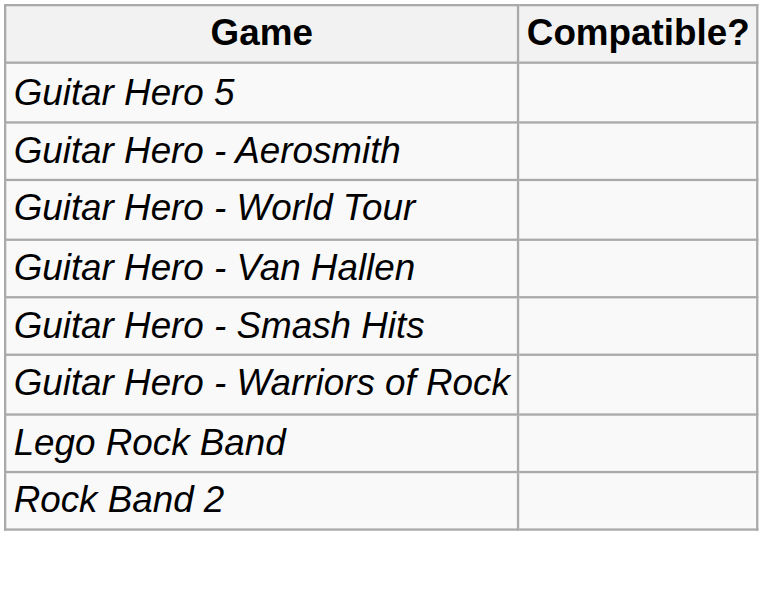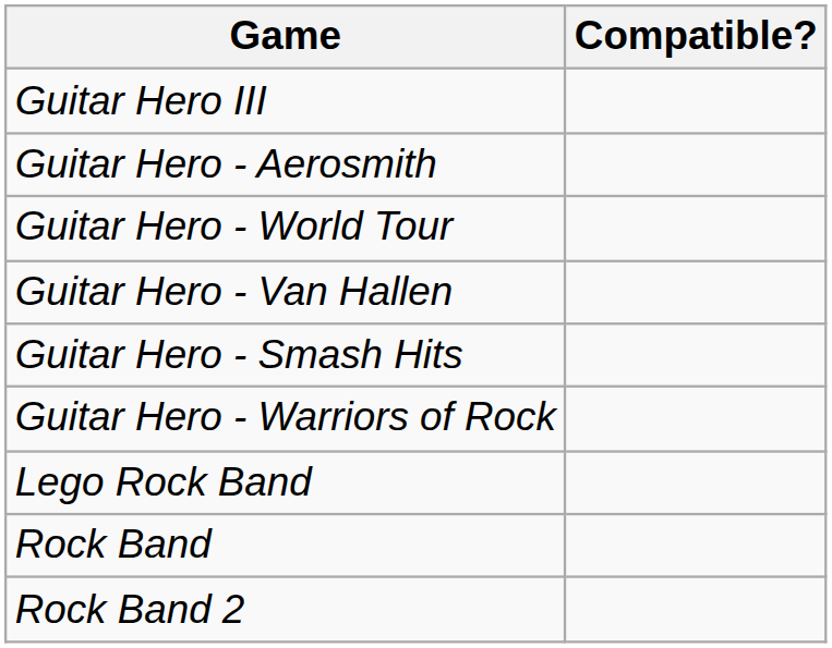+ row: Guitar Hero III
- row: Guitar Hero 5
+ row: Rock Band
